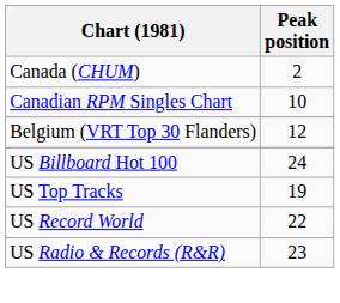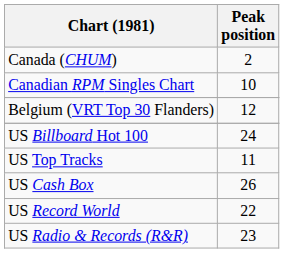US Top Tracks | Peak position: 19 -> 11
+ row: US Cash Box | 26
